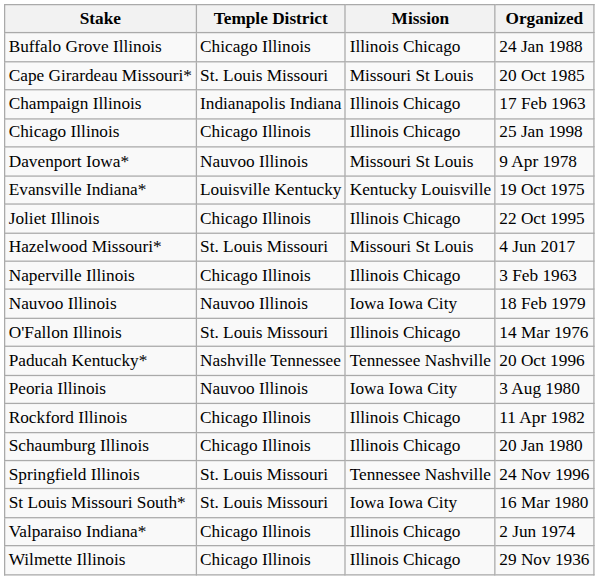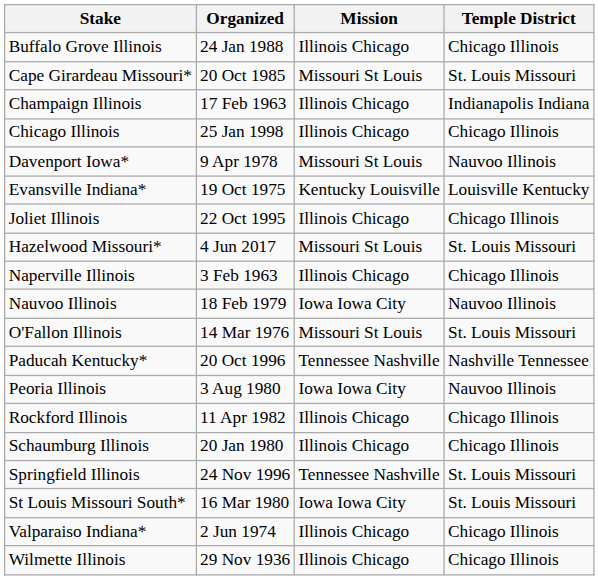columns swapped: Organized <-> Temple District
O'Fallon Illinois | Mission: Illinois Chicago -> Missouri St Louis
